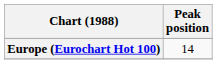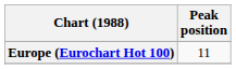Europe (Eurochart Hot 100) | Peak position: 14 -> 11
